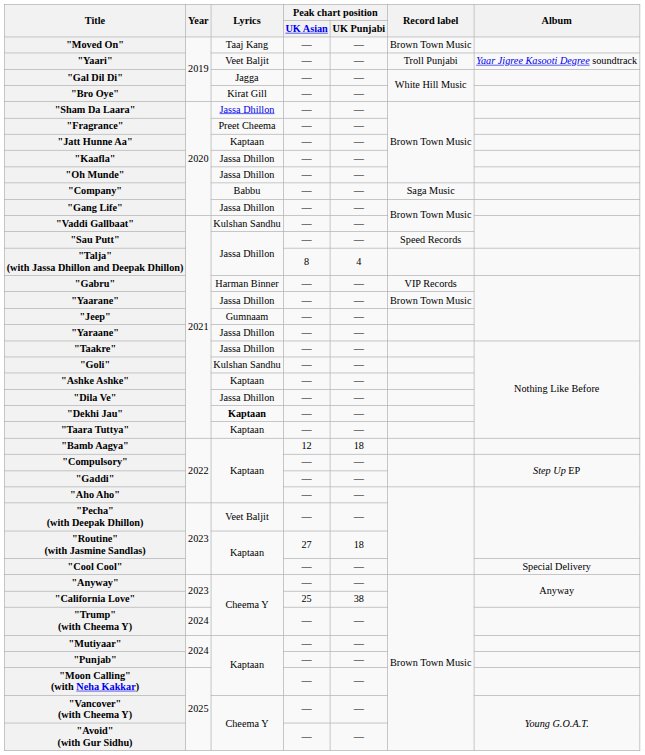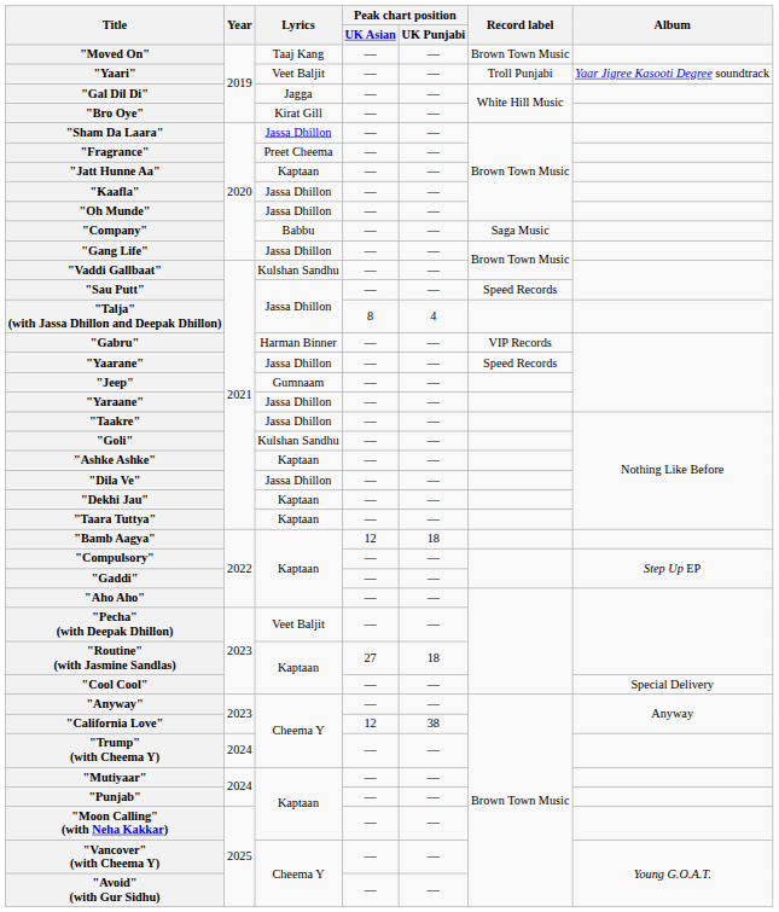"Yaarane" | Record label: Brown Town Music -> Speed Records
"Dekhi Jau" | Lyrics: bold -> normal
"California Love" | Peak chart position / UK Asian: 25 -> 12
